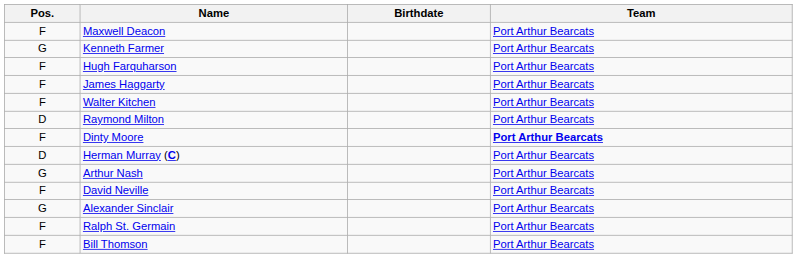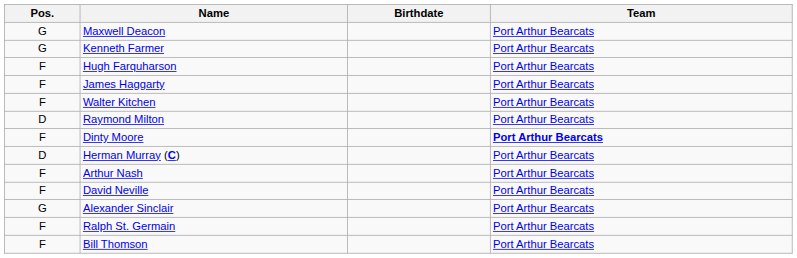Maxwell Deacon | Pos.: F -> G
Arthur Nash | Pos.: G -> F
